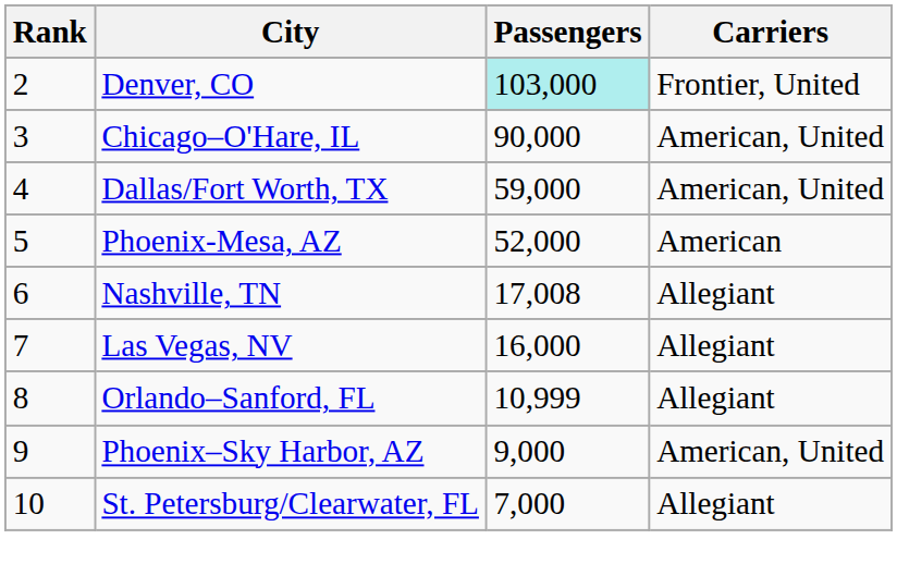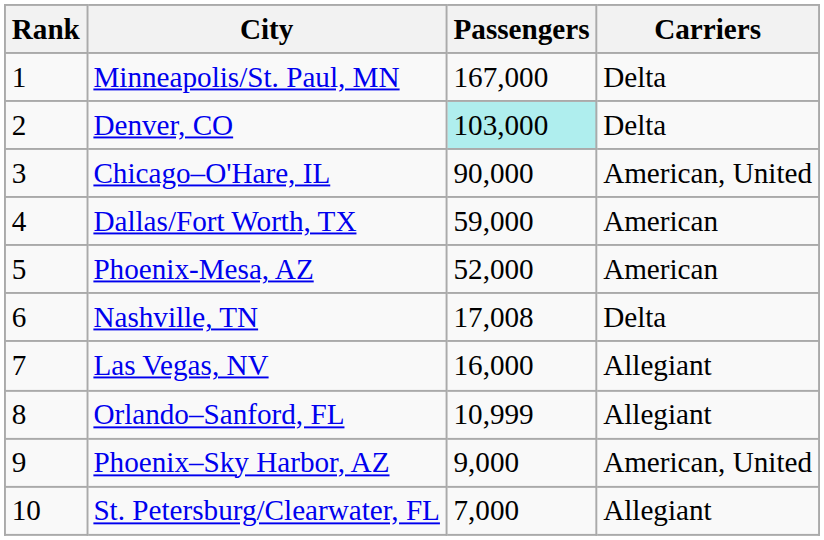+ row: 1 | Minneapolis/St. Paul, MN | 167,000 | Delta
Denver, CO | Carriers: Frontier, United -> Delta
Dallas/Fort Worth, TX | Carriers: American, United -> American
Nashville, TN | Carriers: Allegiant -> Delta
